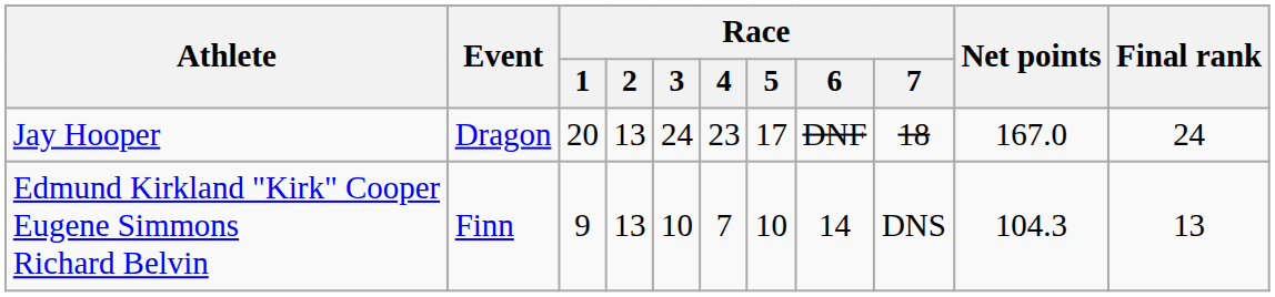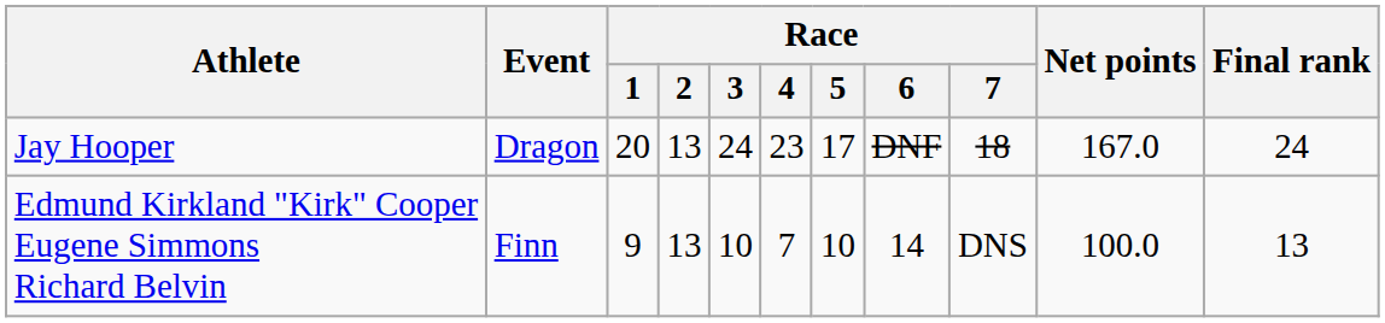Edmund Kirkland "Kirk" Cooper Eugene Simmons Richard Belvin | Net points: 104.3 -> 100.0
